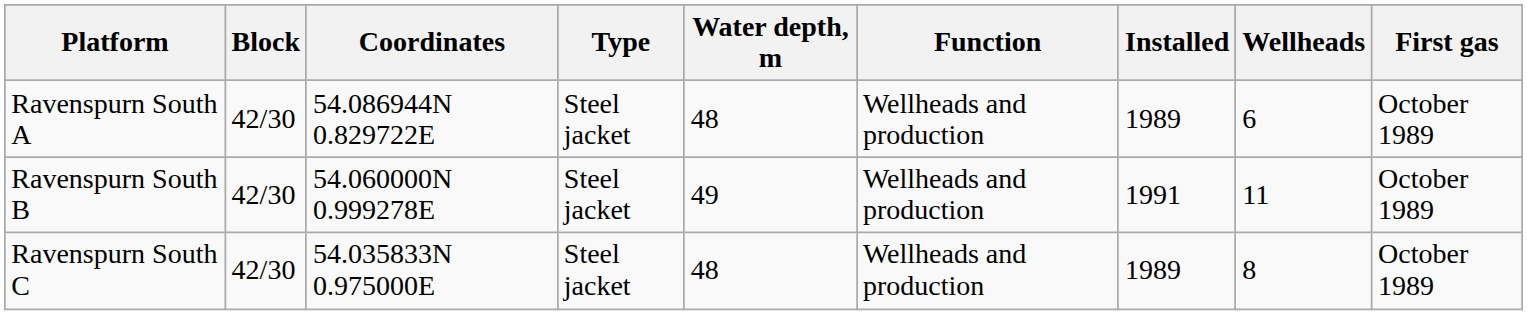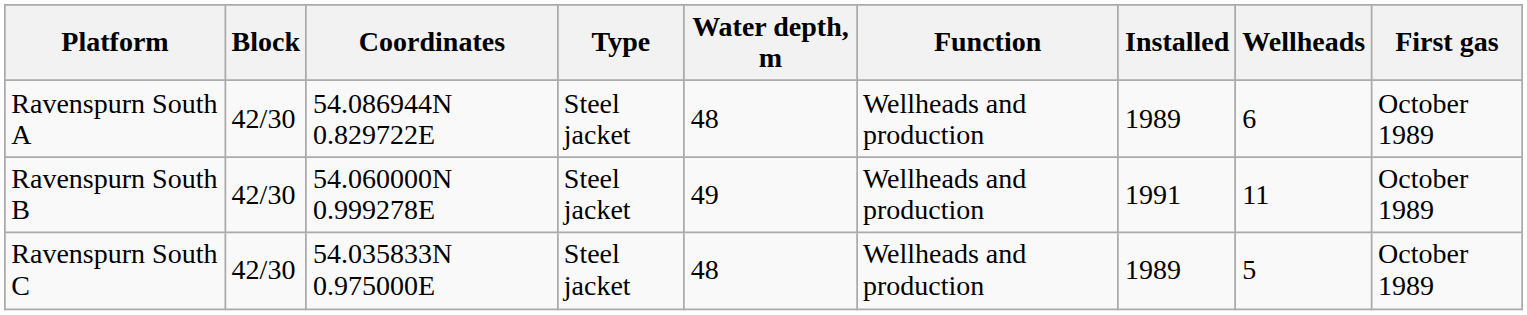Ravenspurn South C | Wellheads: 8 -> 5
